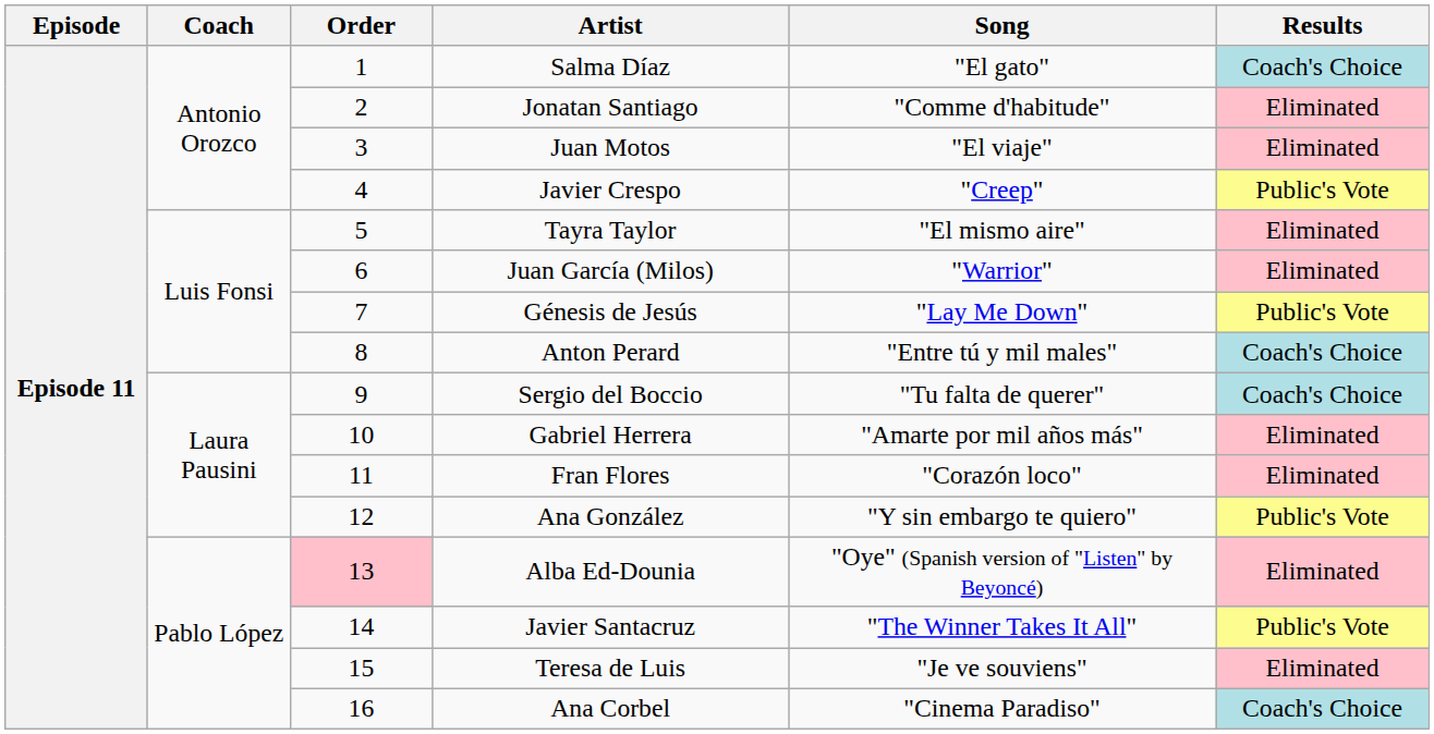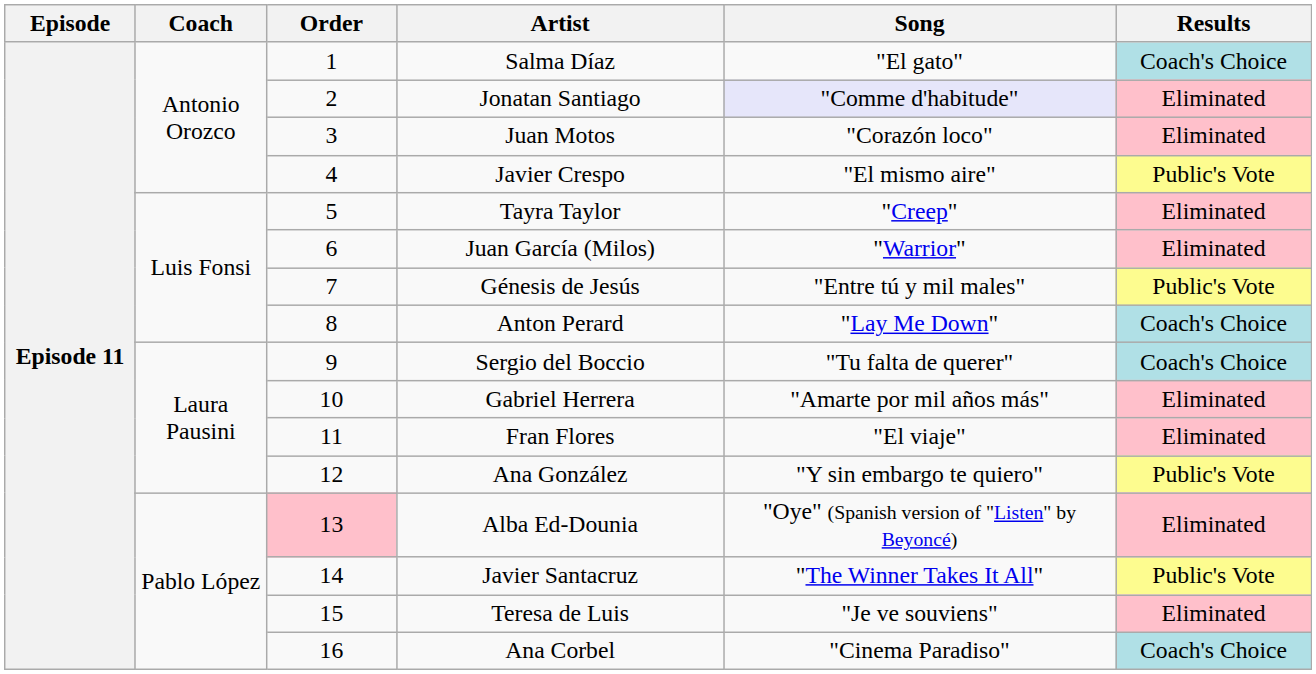Jonatan Santiago | Song: no background -> lavender background
Juan Motos | Song: "El viaje" -> "Corazón loco"
Javier Crespo | Song: "Creep" -> "El mismo aire"
Tayra Taylor | Song: "El mismo aire" -> "Creep"
Génesis de Jesús | Song: "Lay Me Down" -> "Entre tú y mil males"
Anton Perard | Song: "Entre tú y mil males" -> "Lay Me Down"
Fran Flores | Song: "Corazón loco" -> "El viaje"
